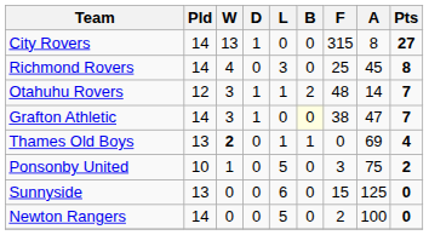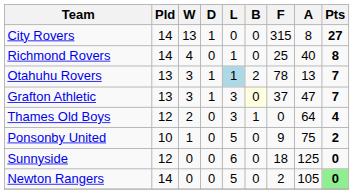Richmond Rovers | L: 3 -> 1
Richmond Rovers | A: 45 -> 40
Otahuhu Rovers | Pld: 12 -> 13
Otahuhu Rovers | L: no background -> lightblue background
Otahuhu Rovers | F: 48 -> 78
Otahuhu Rovers | A: 14 -> 13
Grafton Athletic | Pld: 14 -> 13
Grafton Athletic | L: 0 -> 3
Grafton Athletic | F: 38 -> 37
Thames Old Boys | Pld: 13 -> 12
Thames Old Boys | W: bold -> normal
Thames Old Boys | L: 1 -> 3
Thames Old Boys | A: 69 -> 64
Ponsonby United | F: 3 -> 9
Sunnyside | Pld: 13 -> 12
Sunnyside | F: 15 -> 18
Newton Rangers | A: 100 -> 105
Newton Rangers | Pts: no background -> lightgreen background
